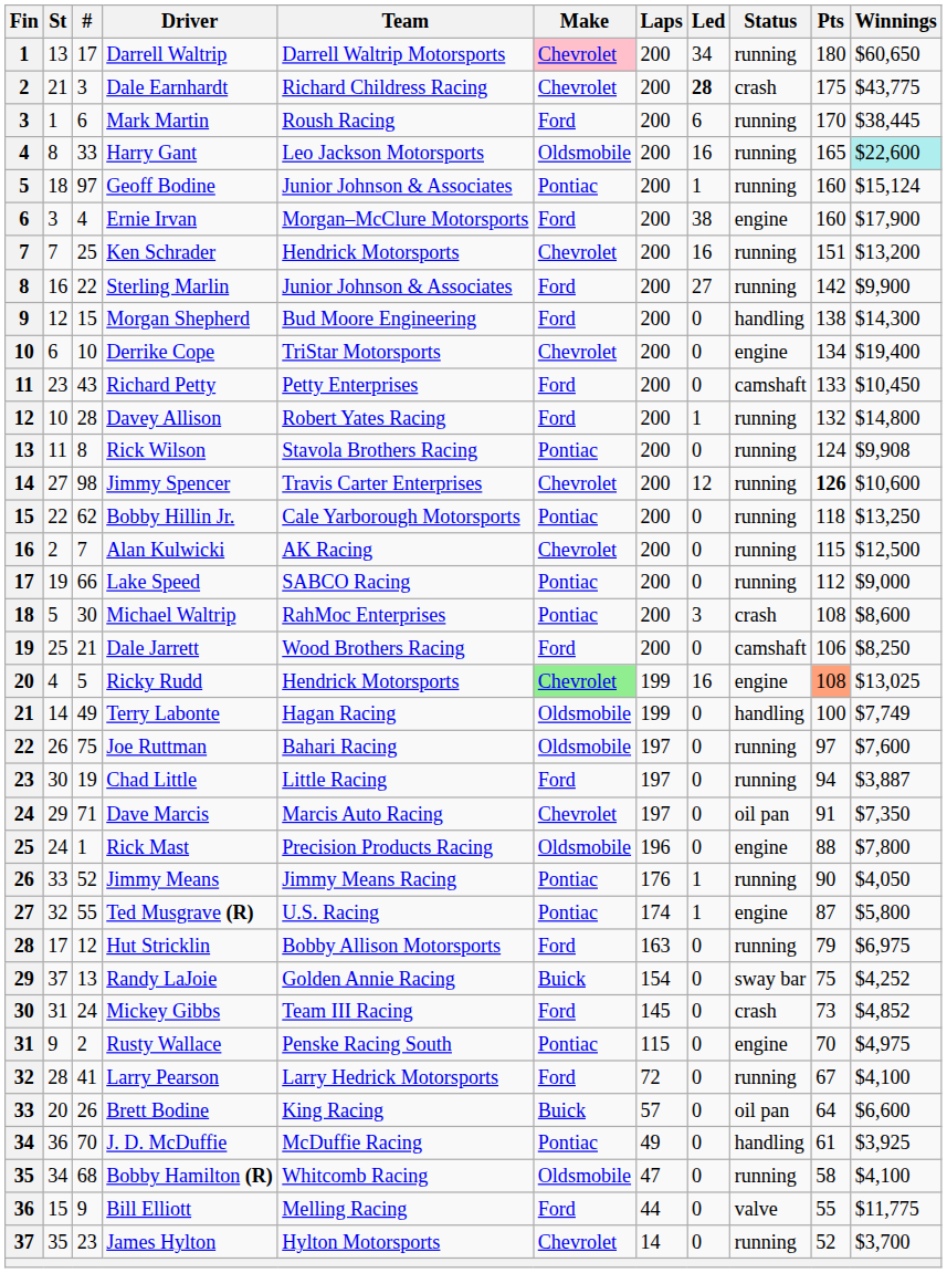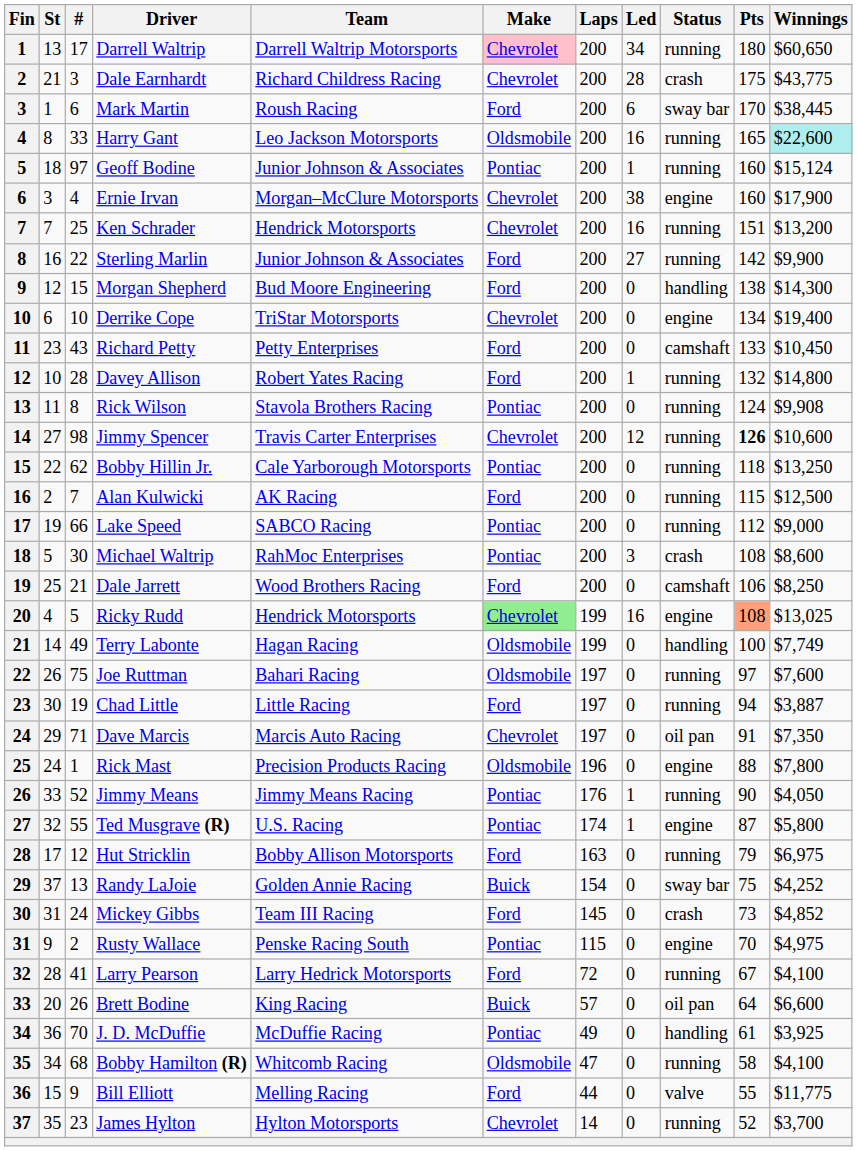Dale Earnhardt | Led: bold -> normal
Mark Martin | Status: running -> sway bar
Ernie Irvan | Make: Ford -> Chevrolet
Alan Kulwicki | Make: Chevrolet -> Ford
